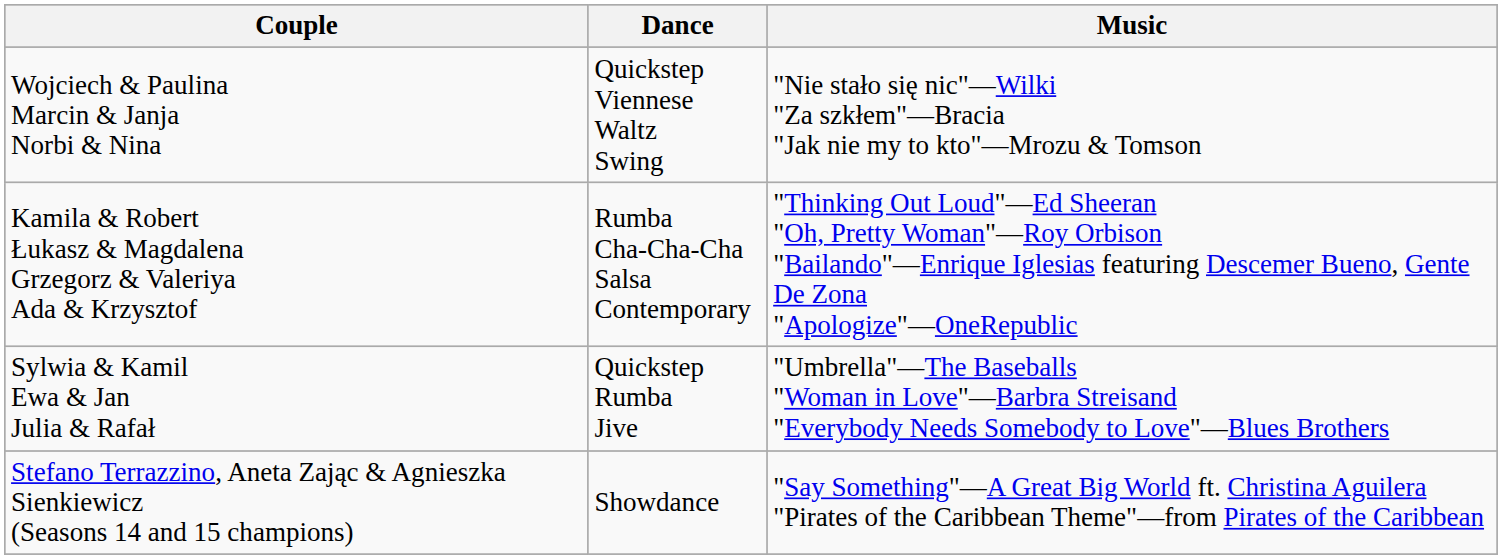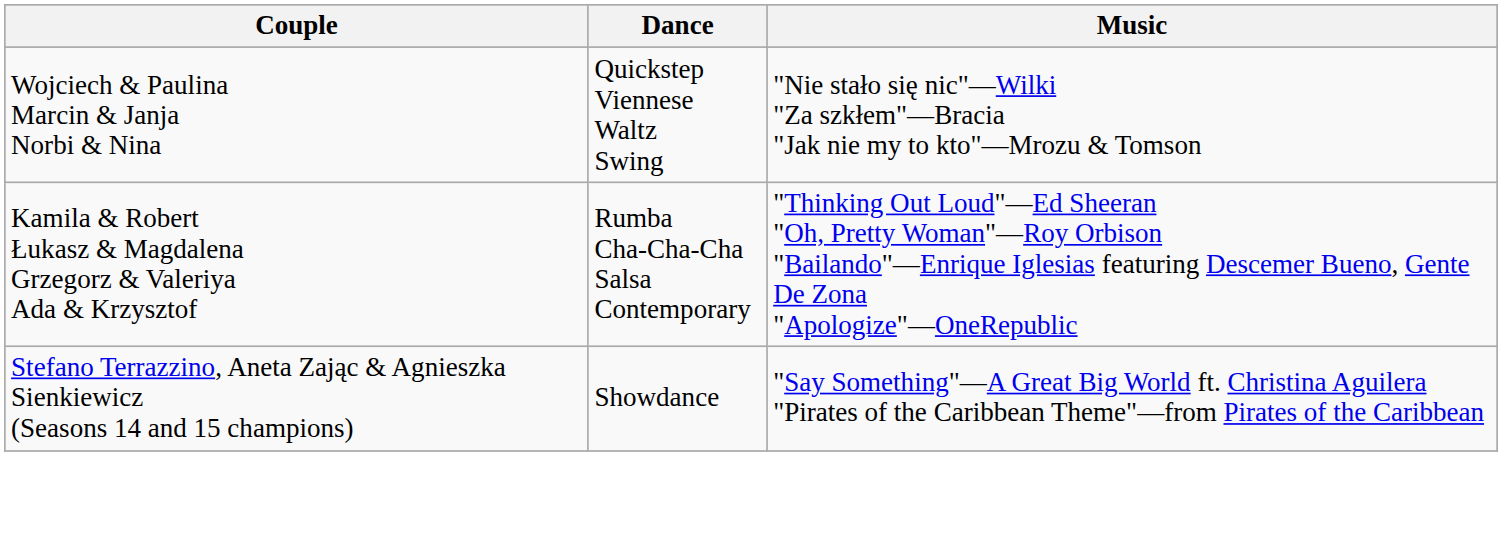- row: Sylwia & Kamil Ewa & Jan Julia & Rafał | Quickstep Rumba Jive | "Umbrella"—The Baseballs "Woman in Love"—Barbra Streisand "Everybody Needs Somebody to Love"—Blues Brothers
